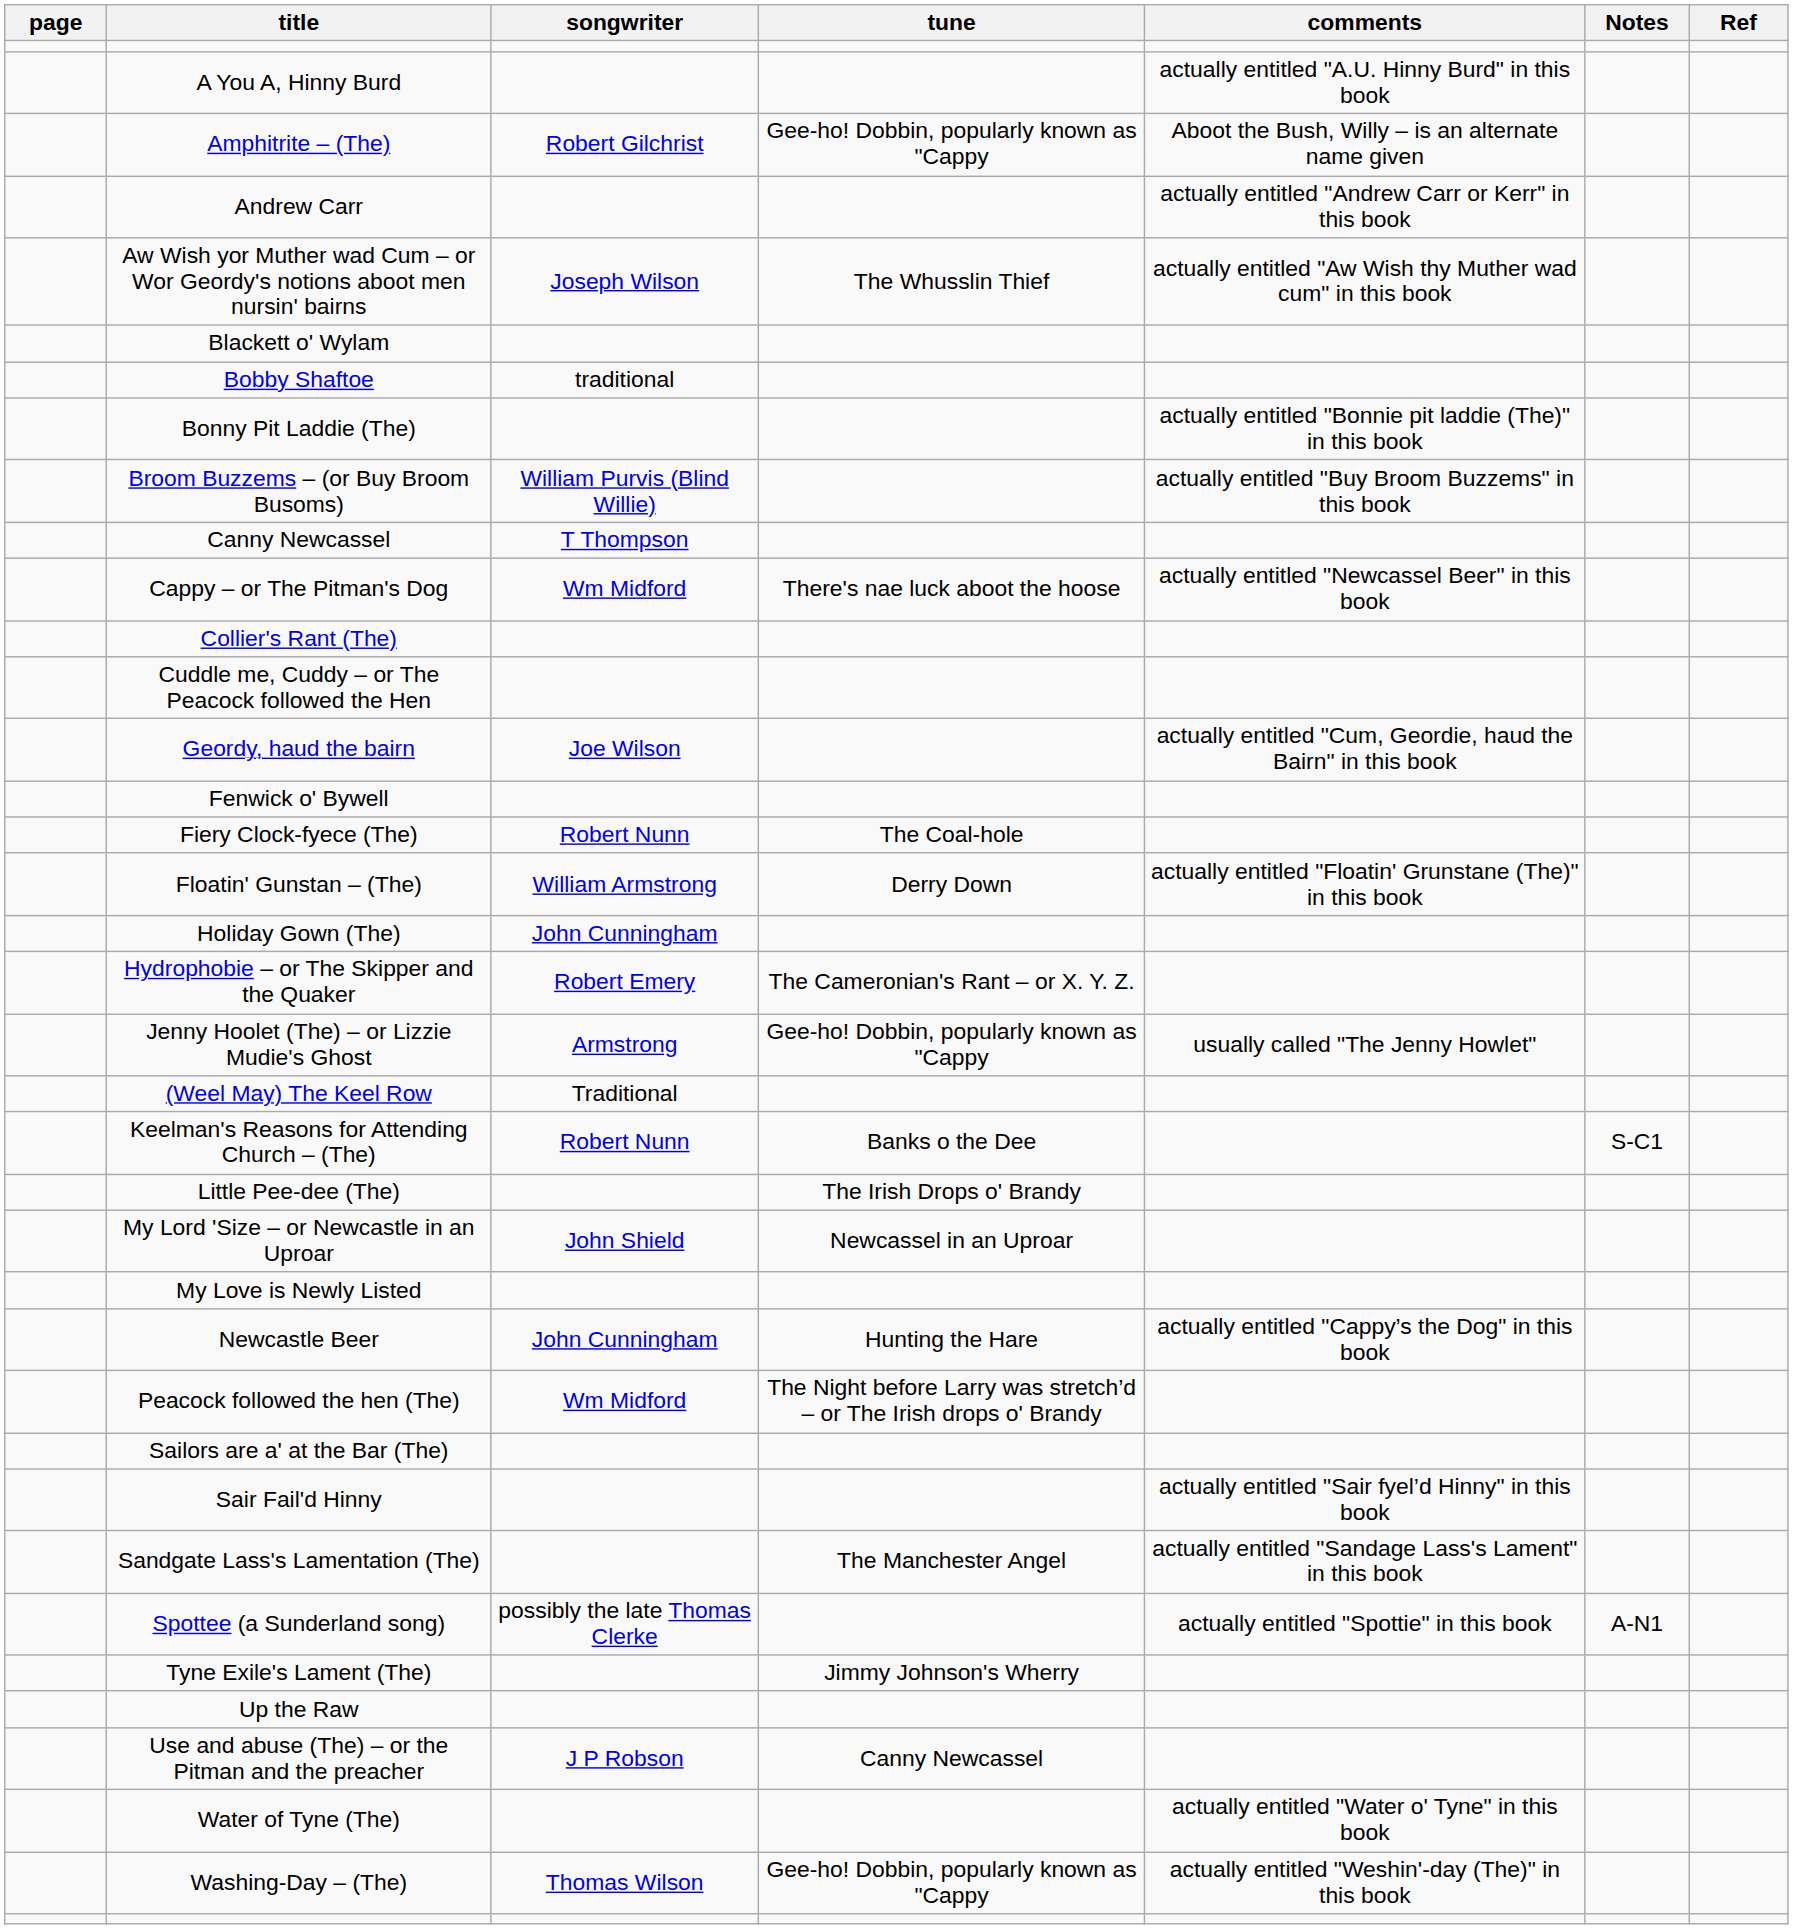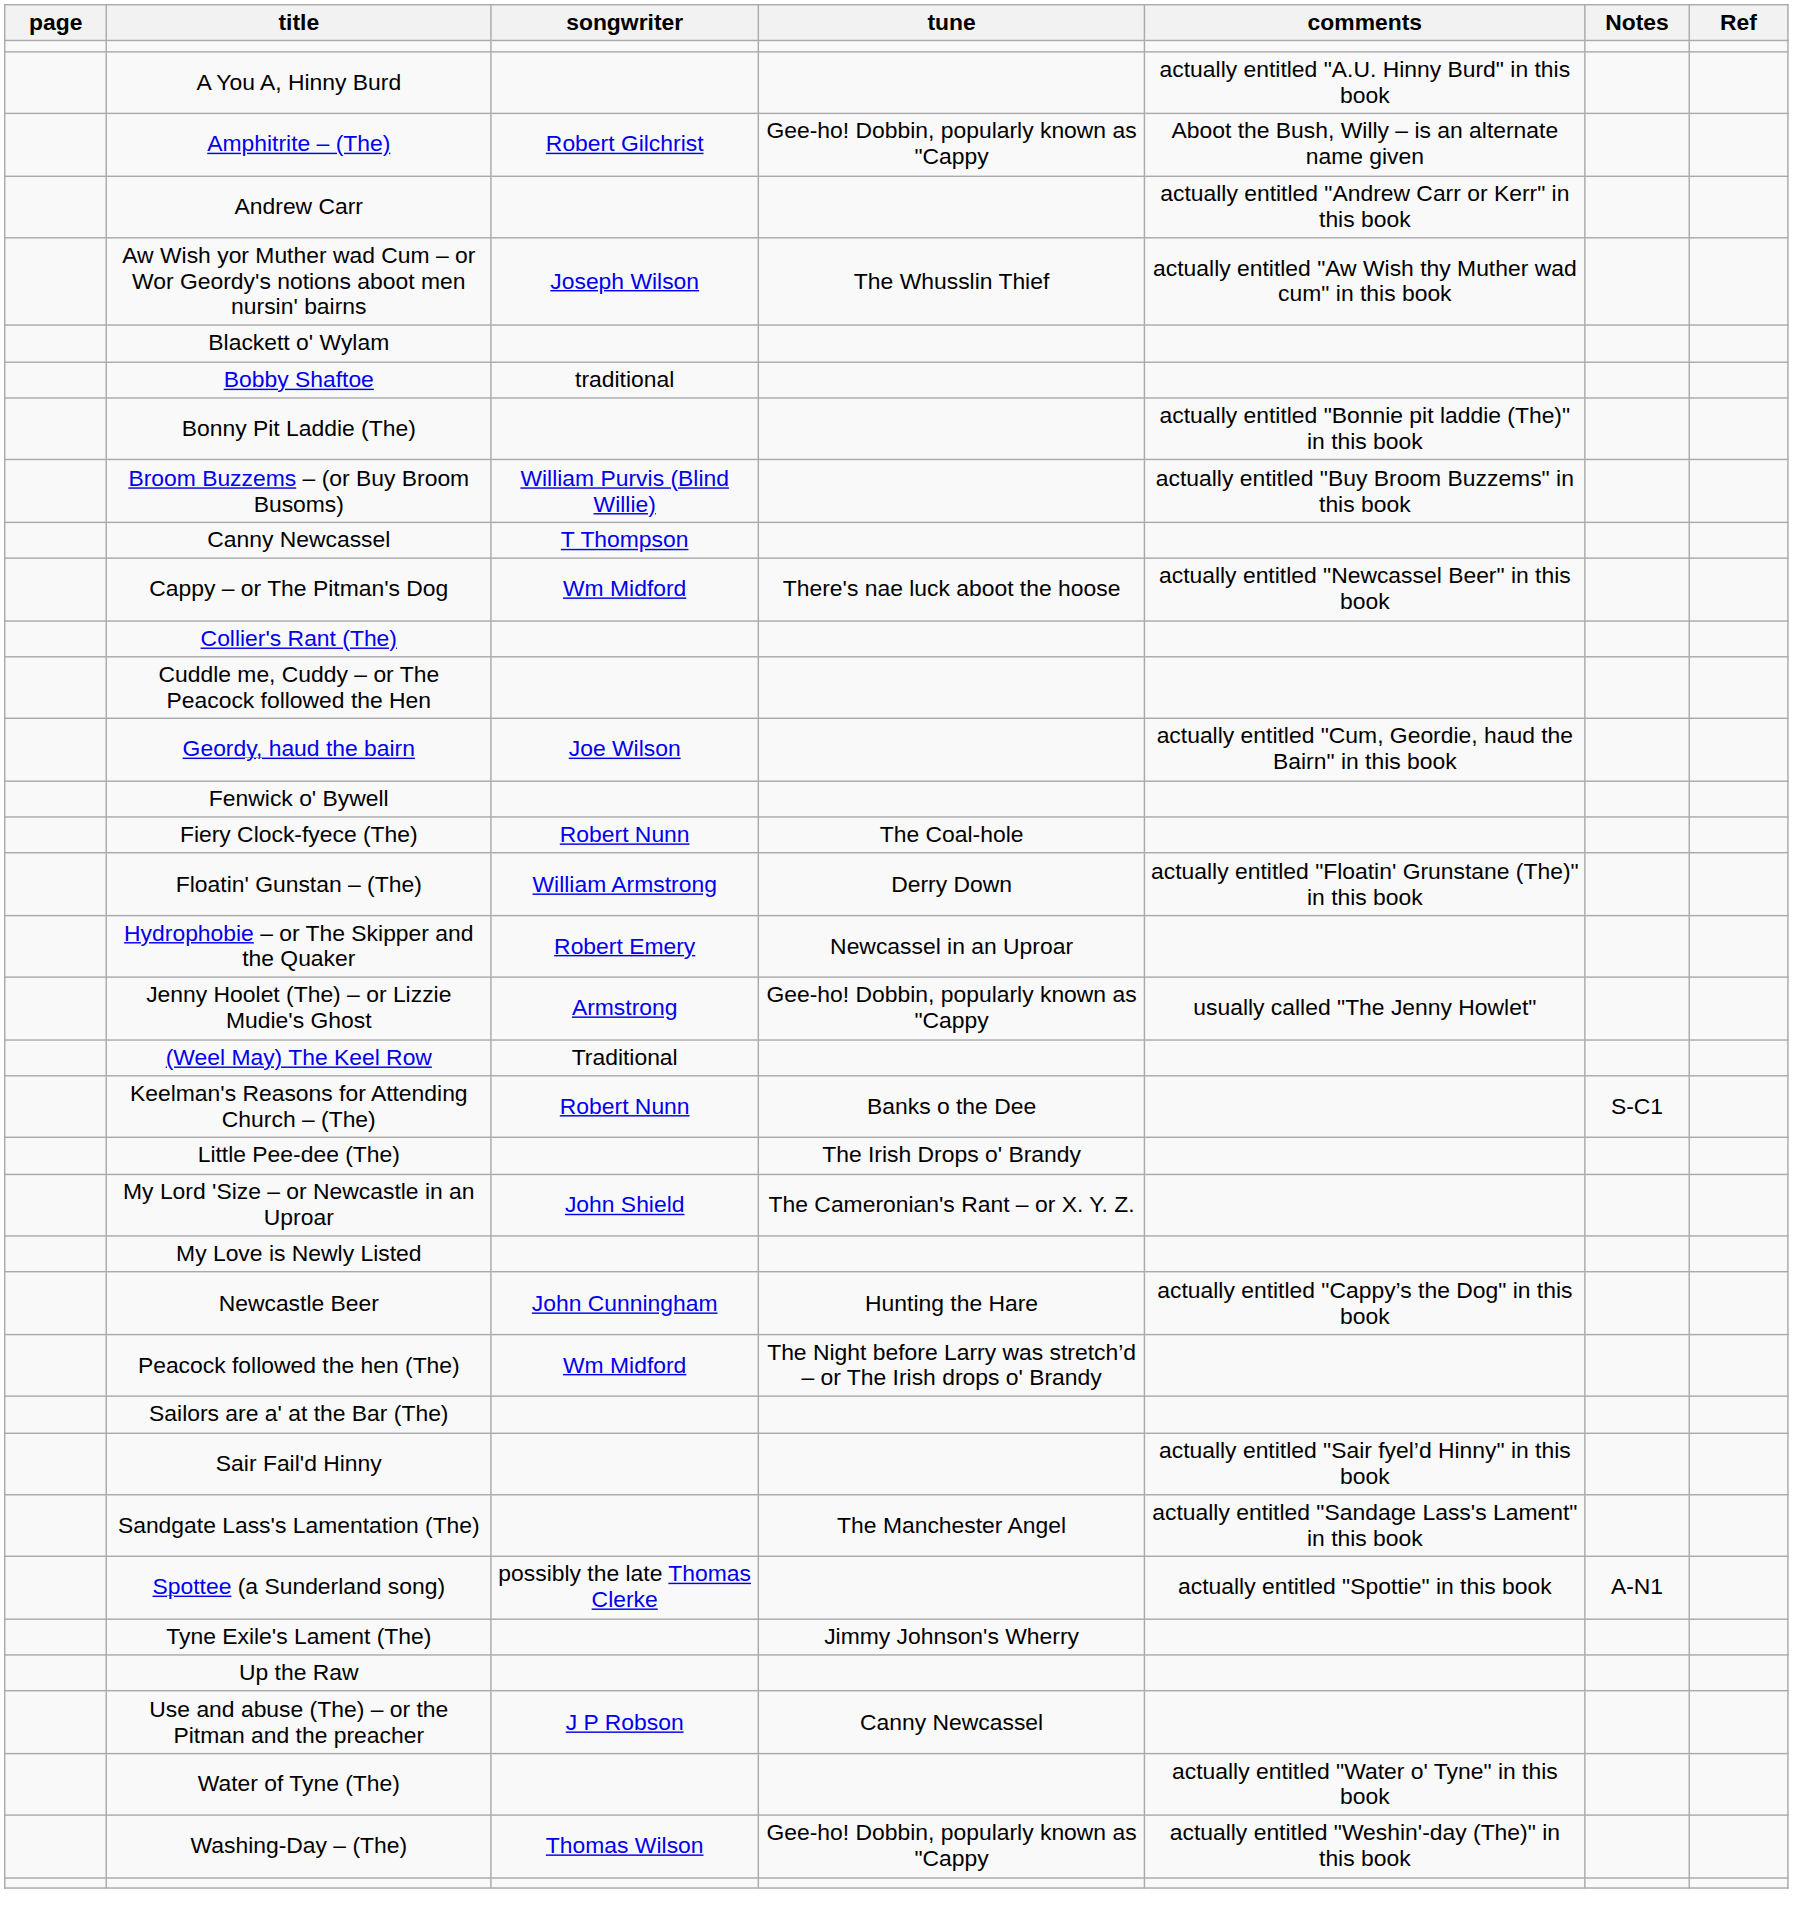- row: Holiday Gown (The) | John Cunningham
Hydrophobie – or The Skipper and the Quaker | tune: The Cameronian's Rant – or X. Y. Z. -> Newcassel in an Uproar
My Lord 'Size – or Newcastle in an Uproar | tune: Newcassel in an Uproar -> The Cameronian's Rant – or X. Y. Z.
